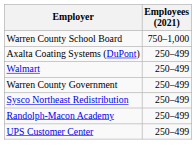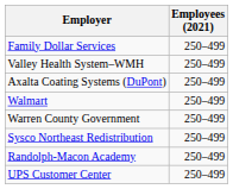- row: Warren County School Board | 750–1,000
+ row: Family Dollar Services | 250–499
+ row: Valley Health System–WMH | 250–499
